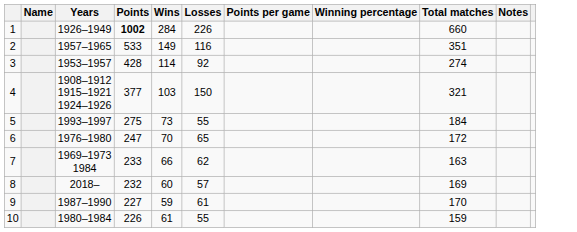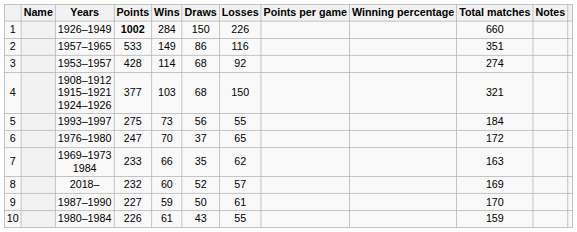+ column: Draws | 150 | 86 | 68 | 68 | 56 | 37 | 35 | 52 | 50 | 43
